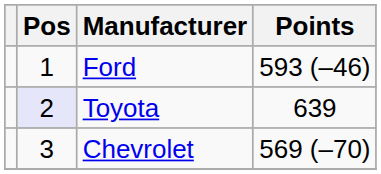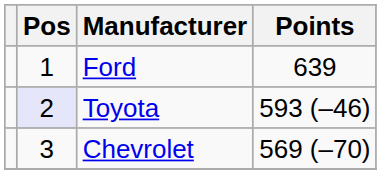Ford | Points: 593 (–46) -> 639
Toyota | Points: 639 -> 593 (–46)
